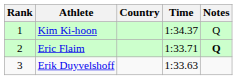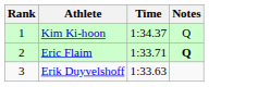- column: Country
